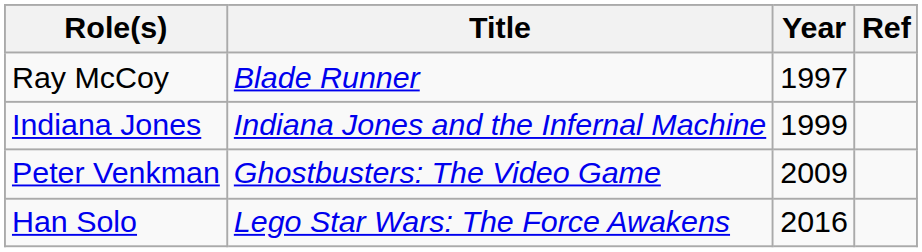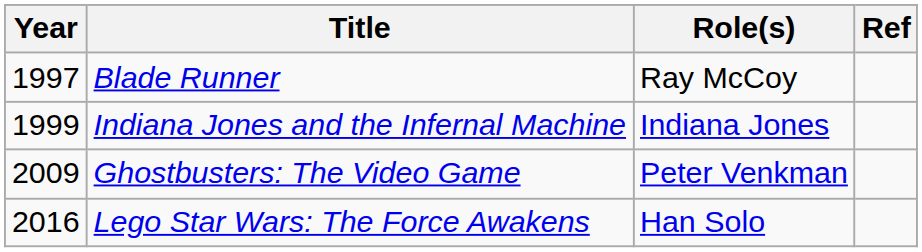columns swapped: Year <-> Role(s)
